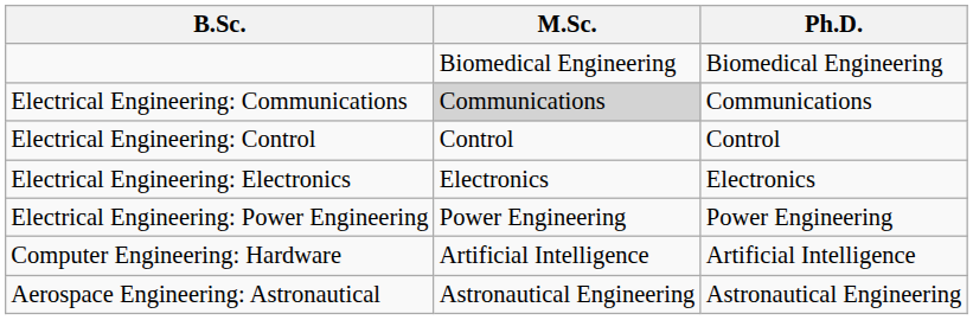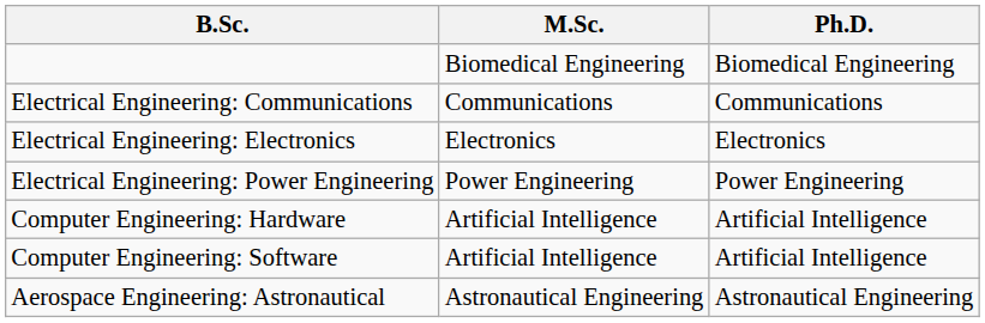Electrical Engineering: Communications | M.Sc.: lightgrey background -> no background
- row: Electrical Engineering: Control | Control | Control
+ row: Computer Engineering: Software | Artificial Intelligence | Artificial Intelligence
